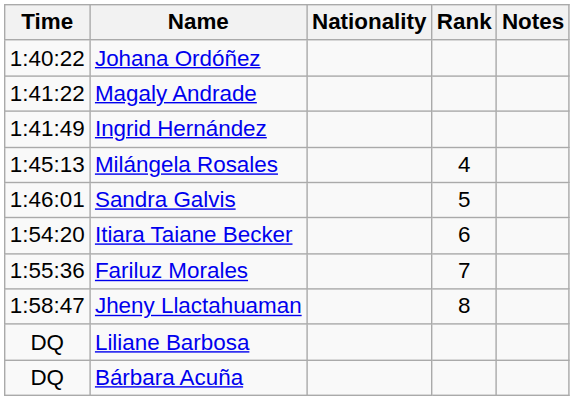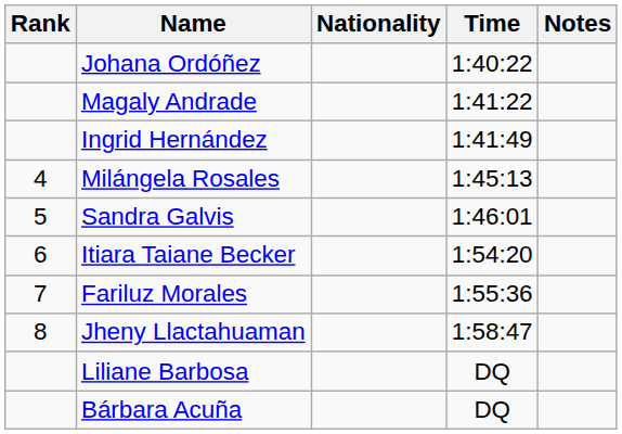columns swapped: Rank <-> Time
